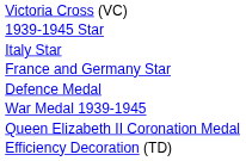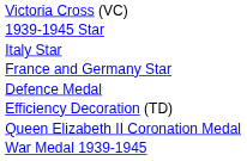rows swapped: War Medal 1939-1945 <-> Efficiency Decoration (TD)
